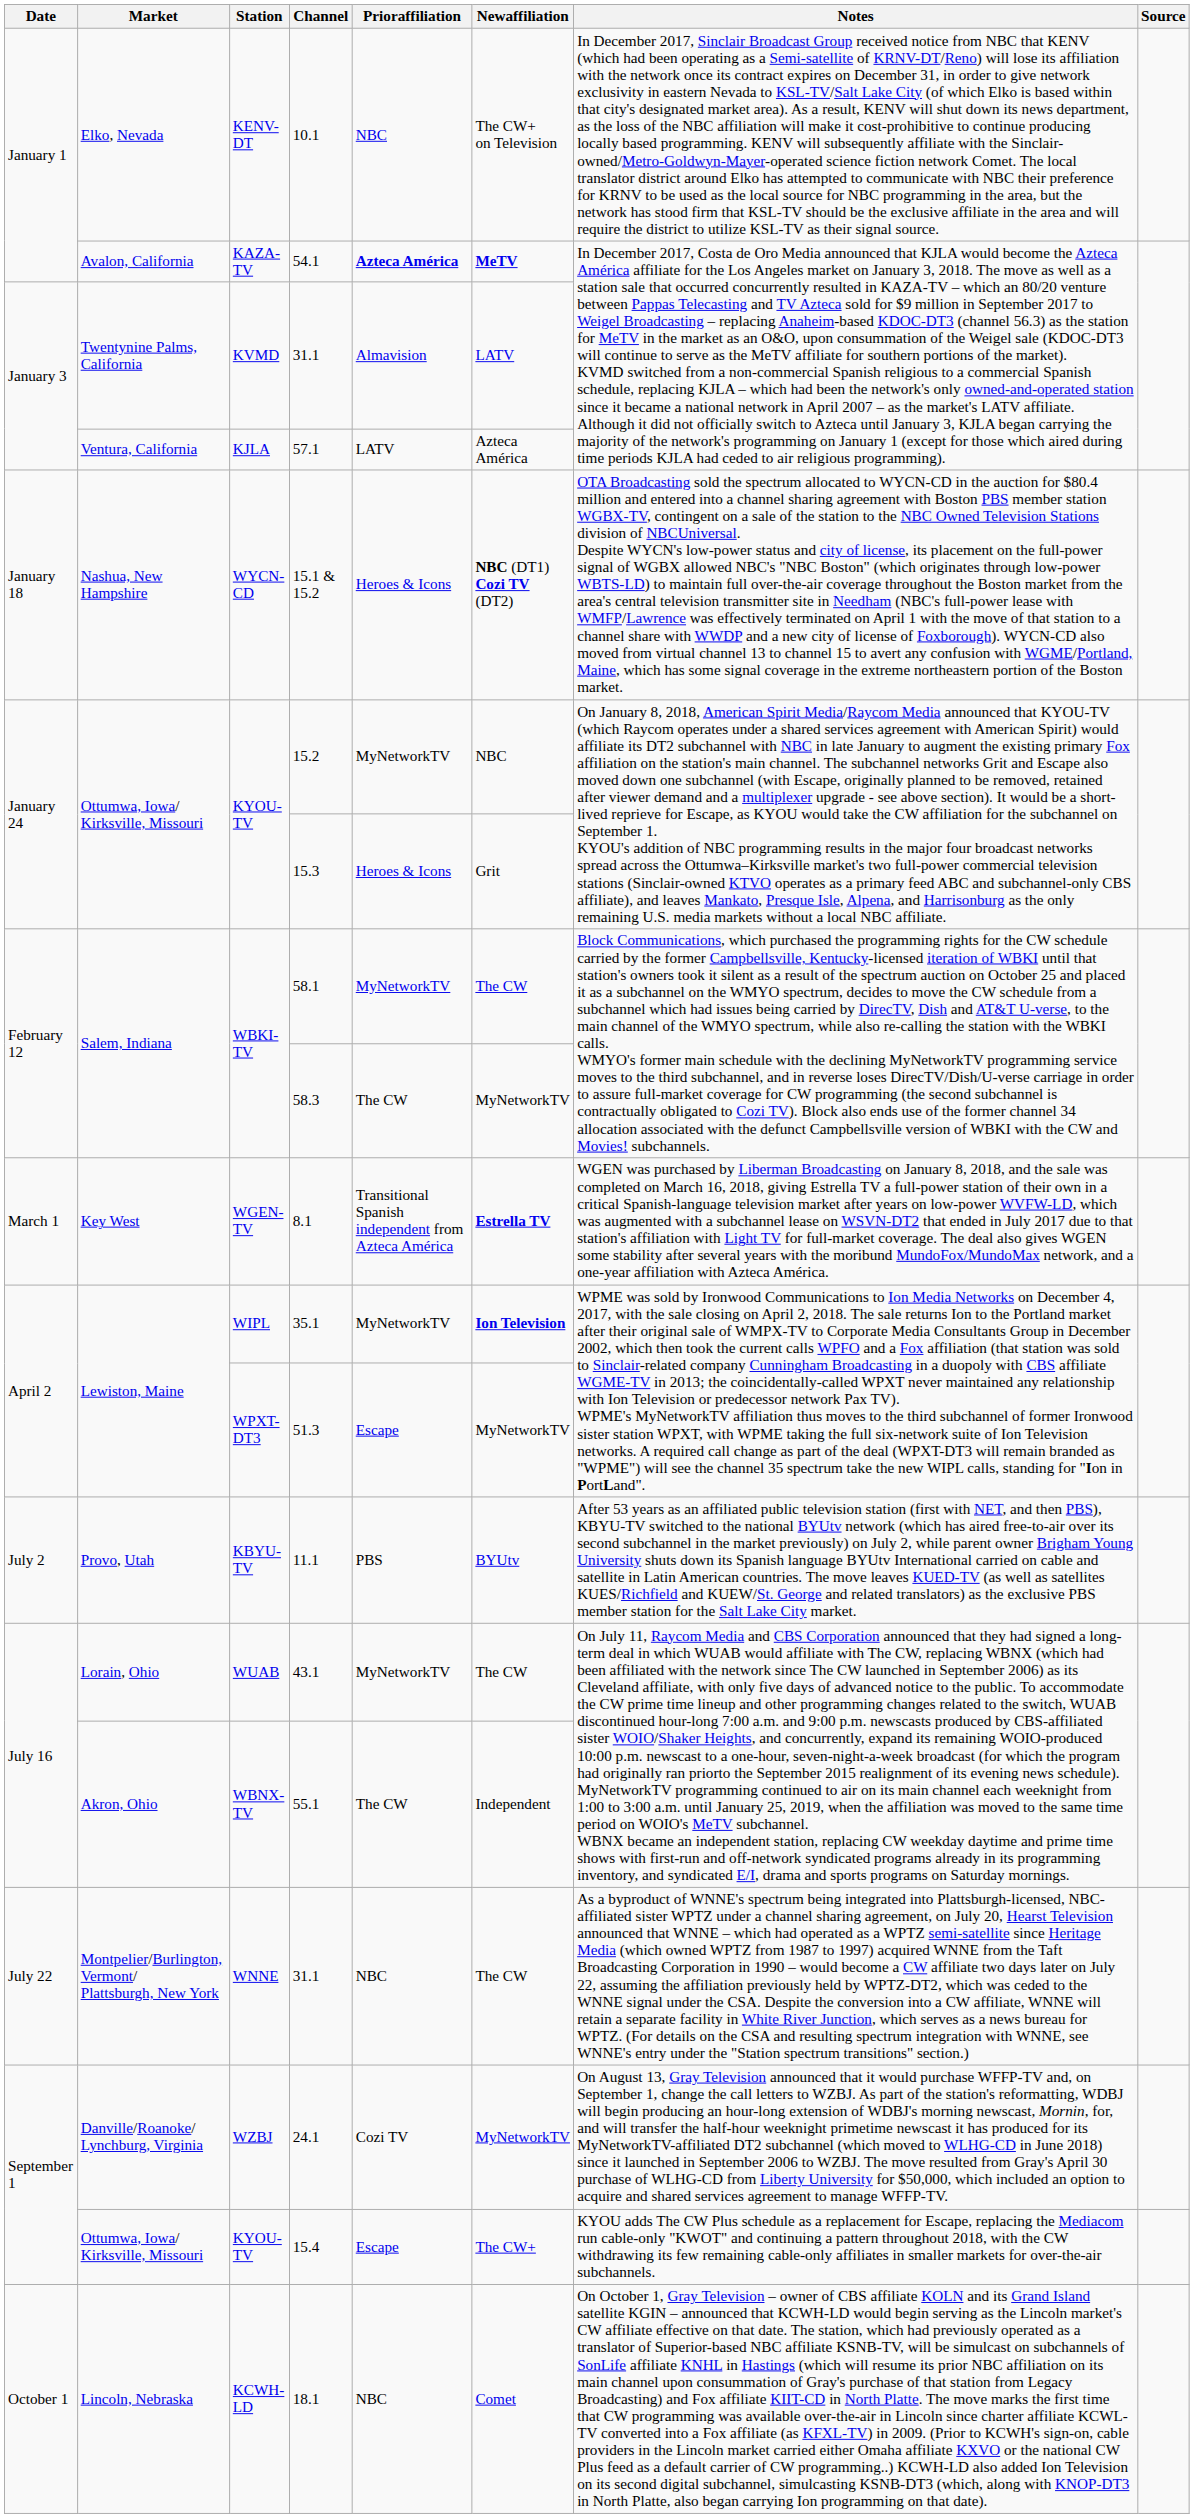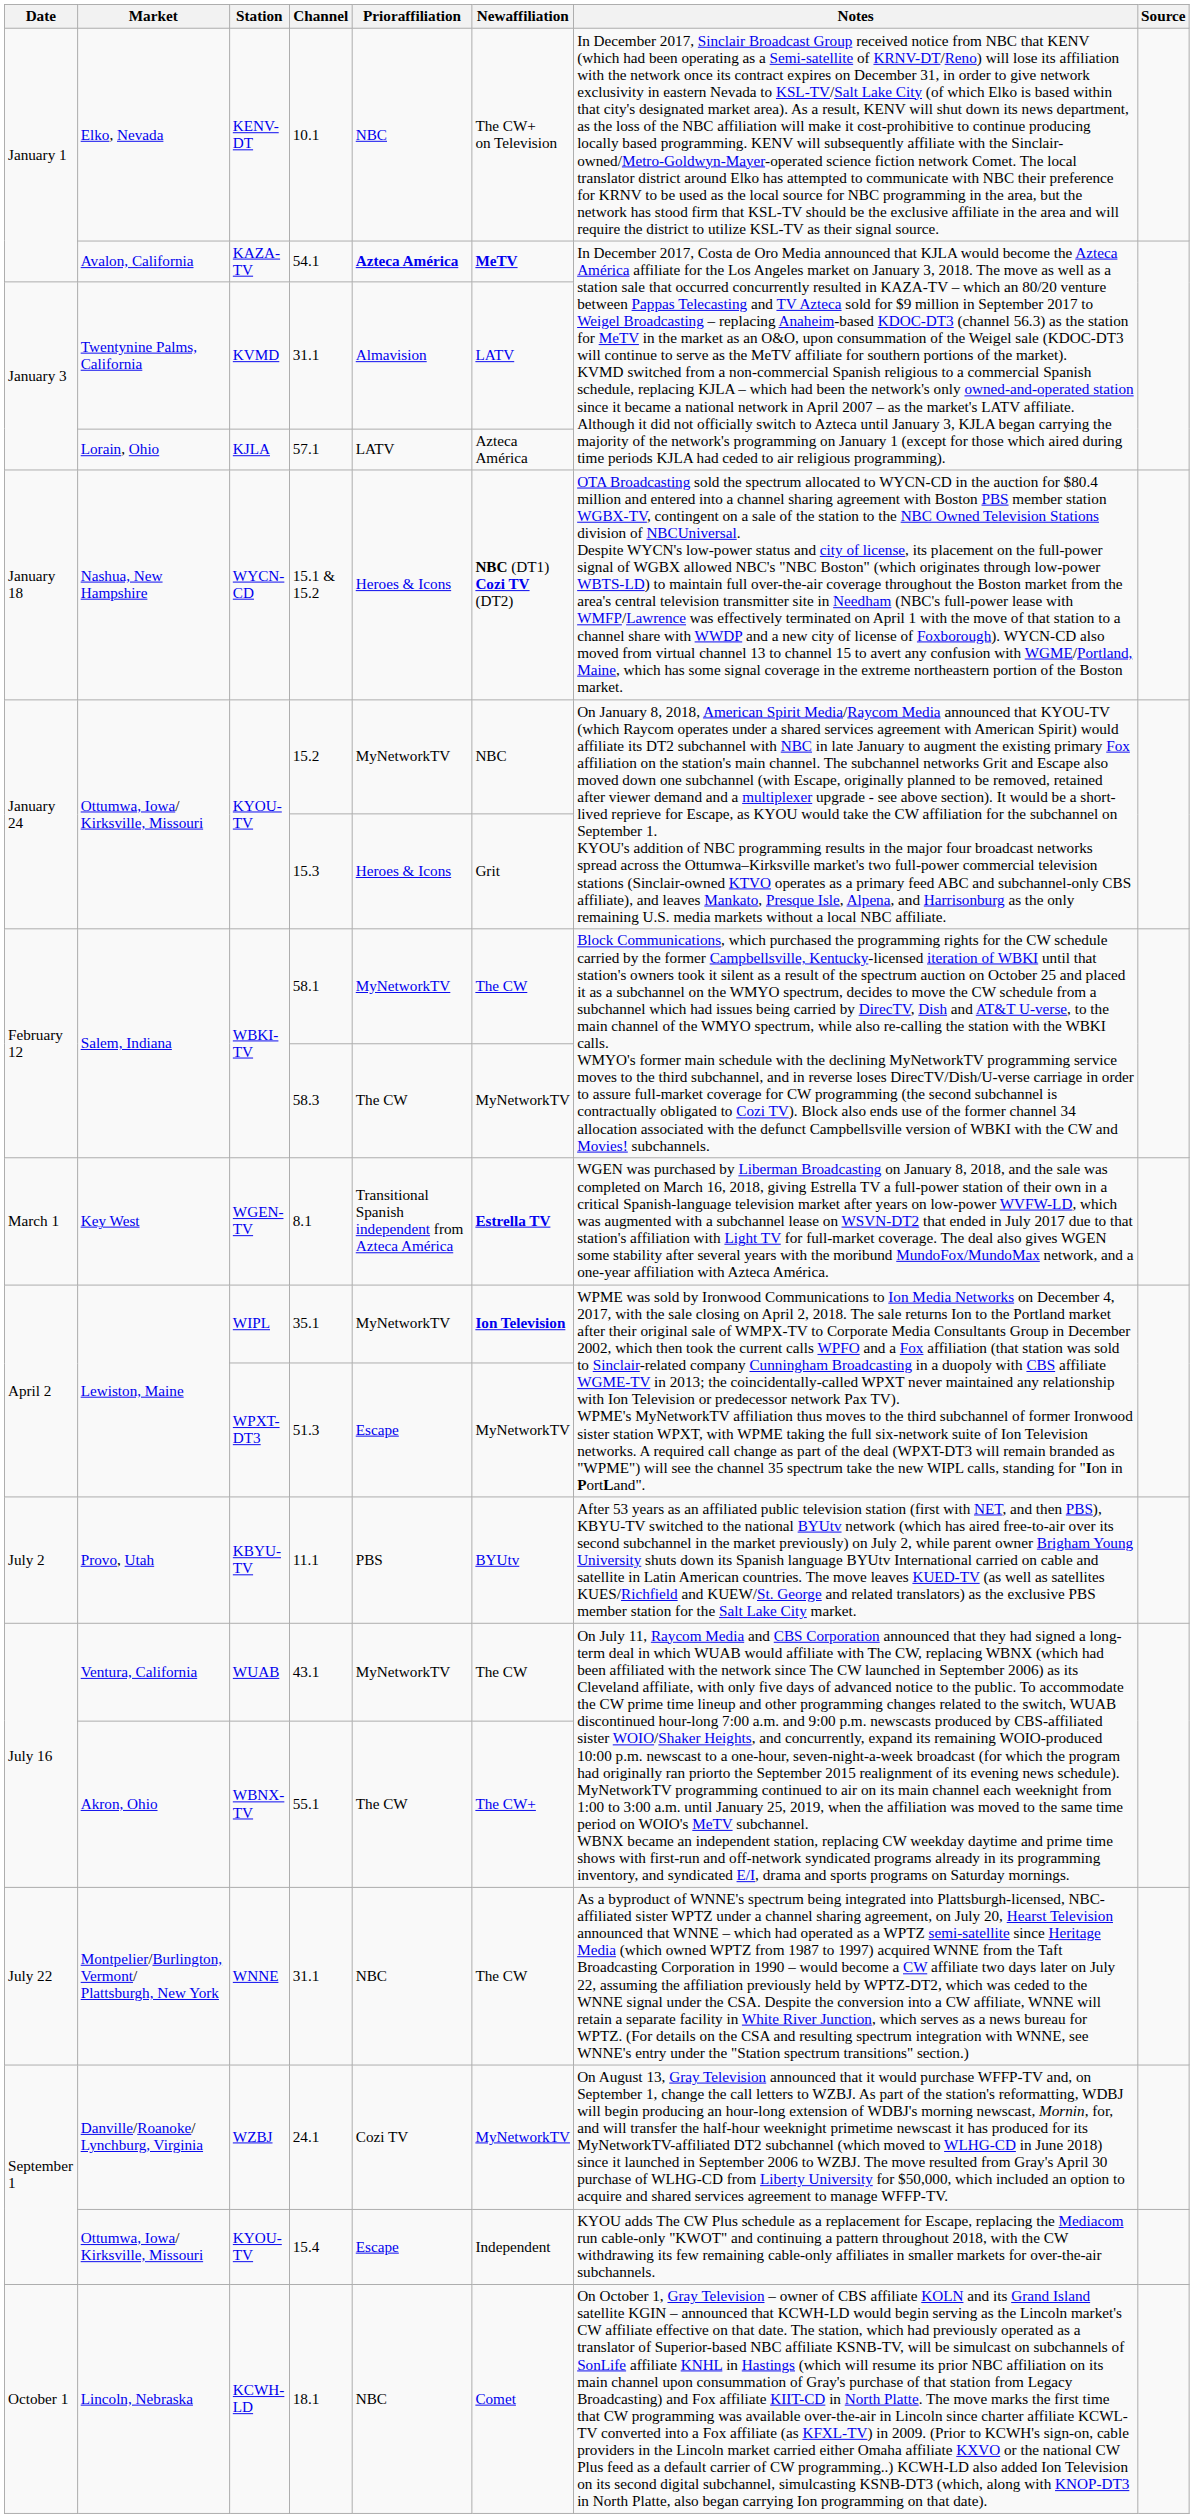57.1 | Market: Ventura, California -> Lorain, Ohio
43.1 | Market: Lorain, Ohio -> Ventura, California
55.1 | Newaffiliation: Independent -> The CW+
15.4 | Newaffiliation: The CW+ -> Independent
